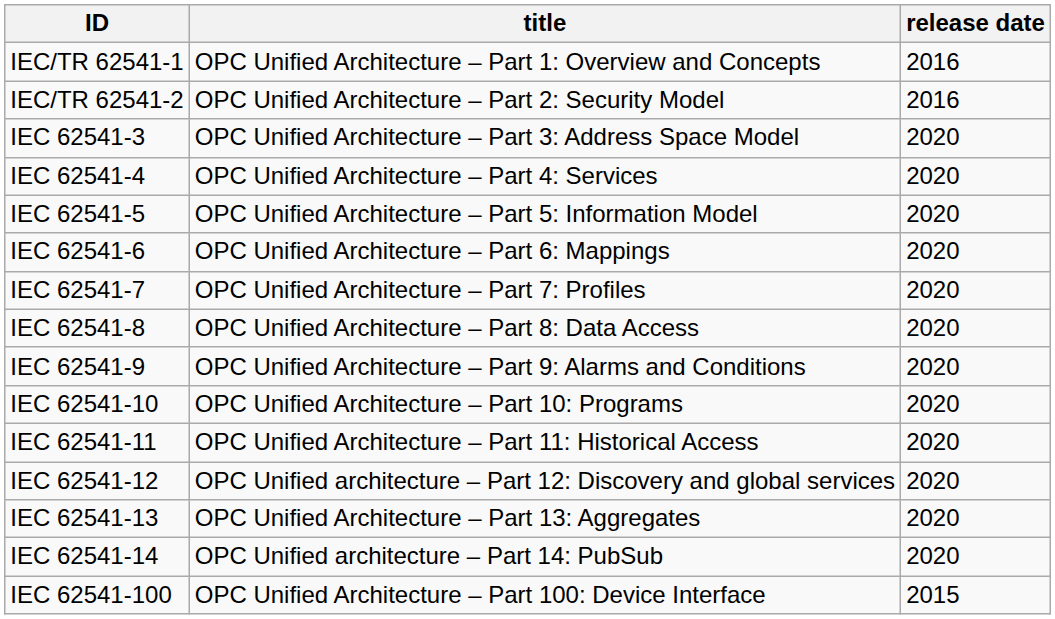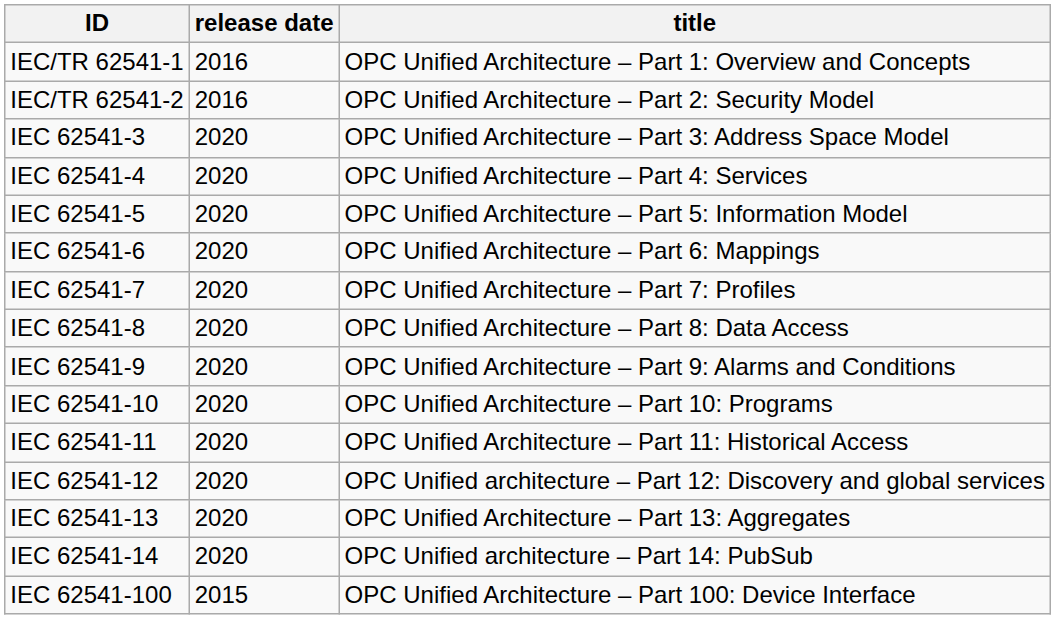columns swapped: release date <-> title
